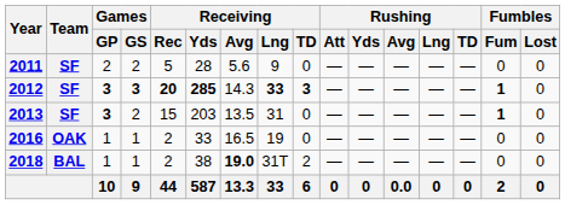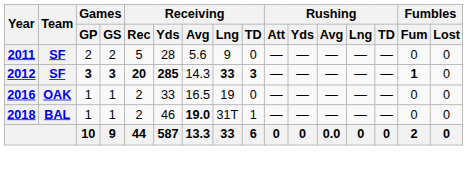- row: 2013 | SF | 3 | 2 | 15 | 203 | 13.5 | 31 | 0 | — | — | — | — | — | 1 | 0
2018 | Receiving / Yds: 38 -> 46
2018 | Receiving / TD: 2 -> 1
